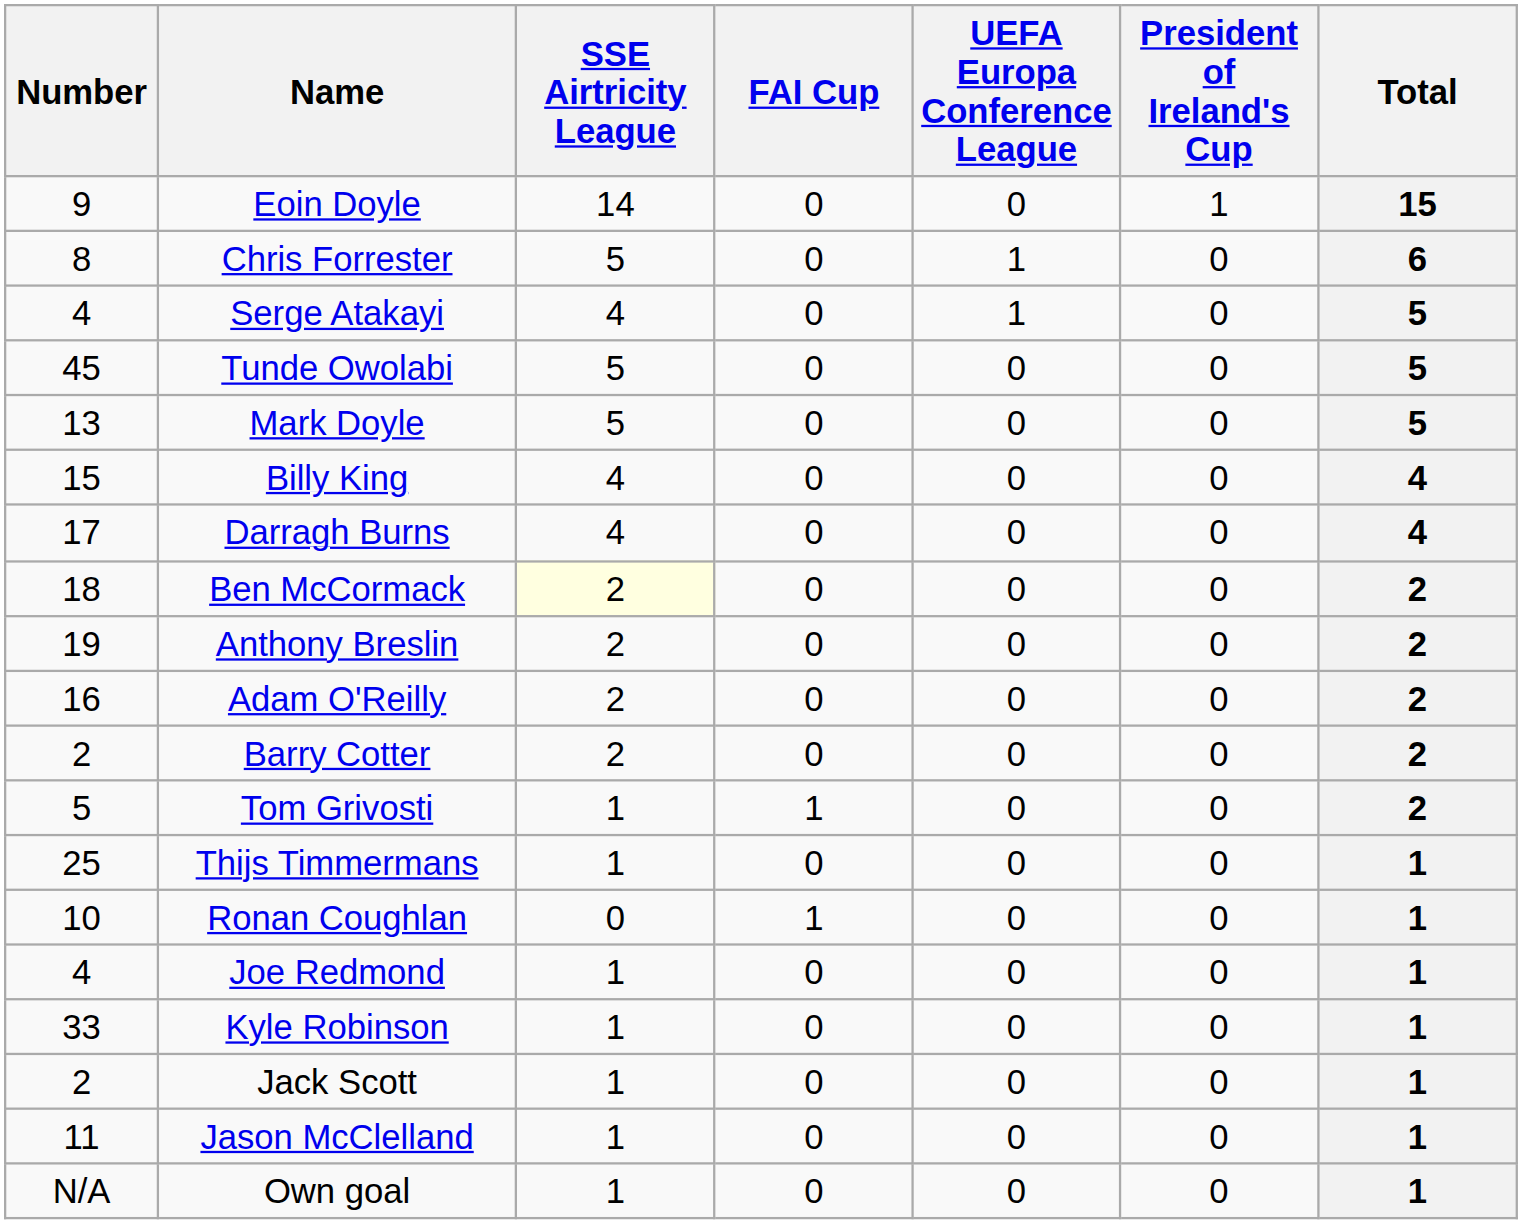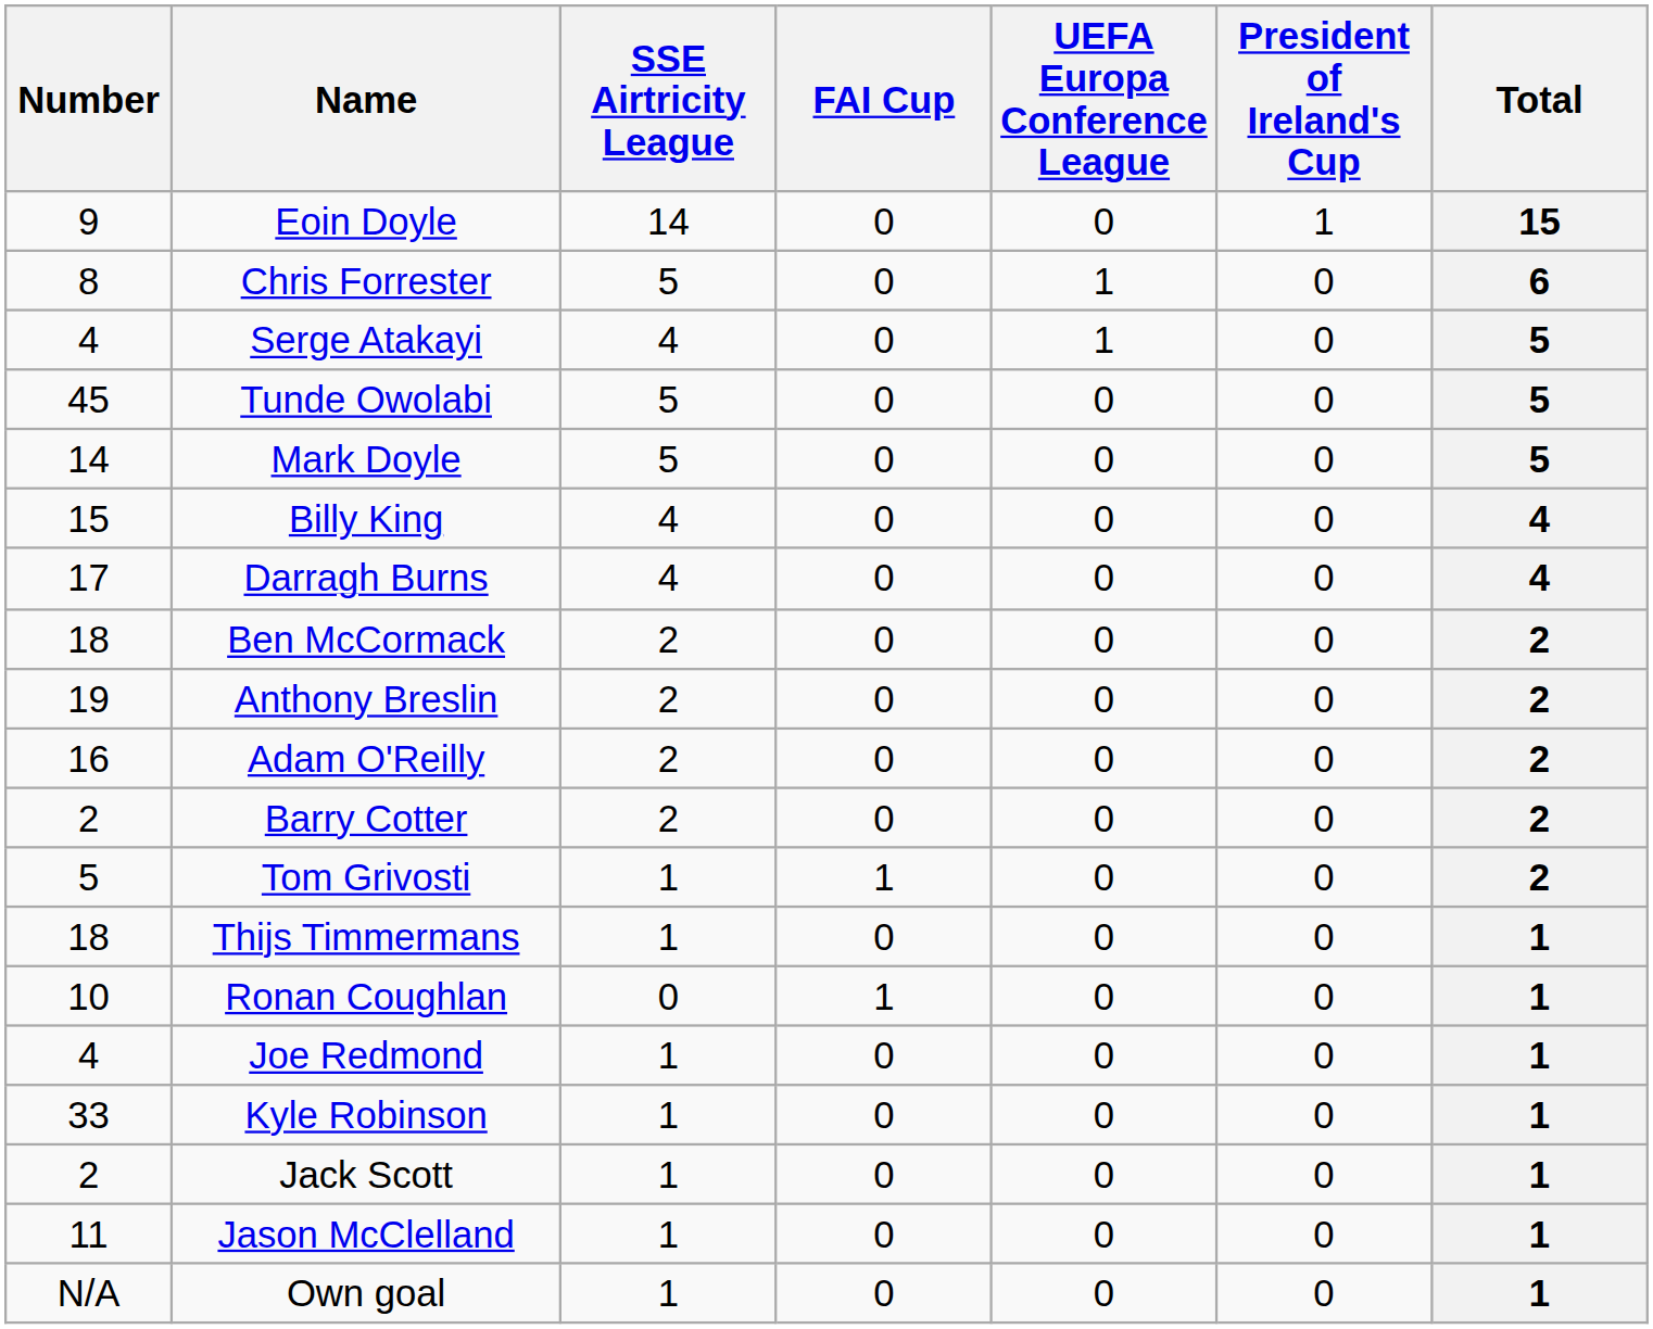Mark Doyle | Number: 13 -> 14
Ben McCormack | SSE Airtricity League: lightyellow background -> no background
Thijs Timmermans | Number: 25 -> 18
